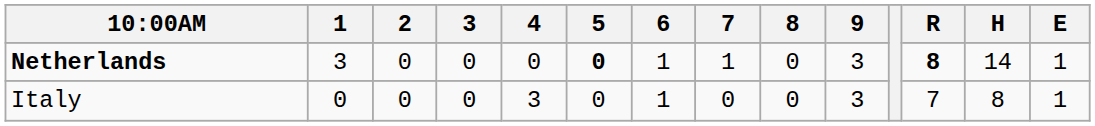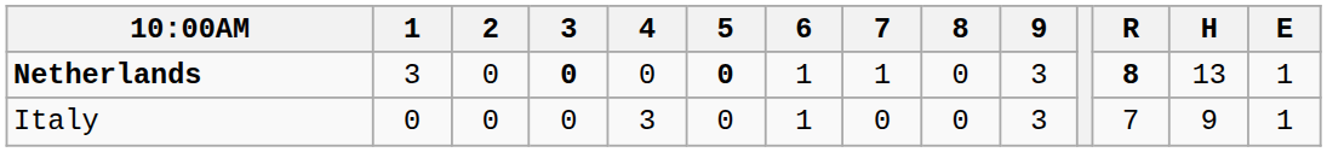Netherlands | 3: normal -> bold
Netherlands | H: 14 -> 13
Italy | H: 8 -> 9
